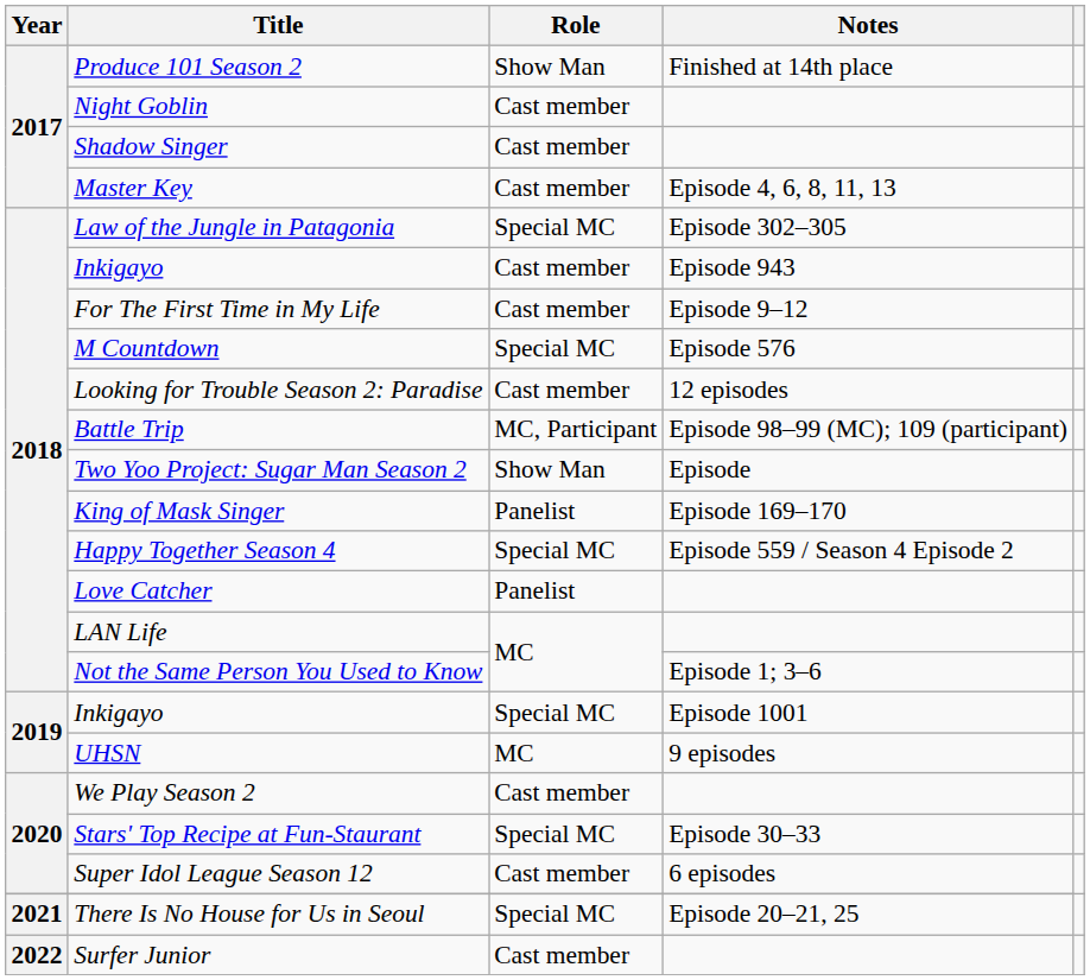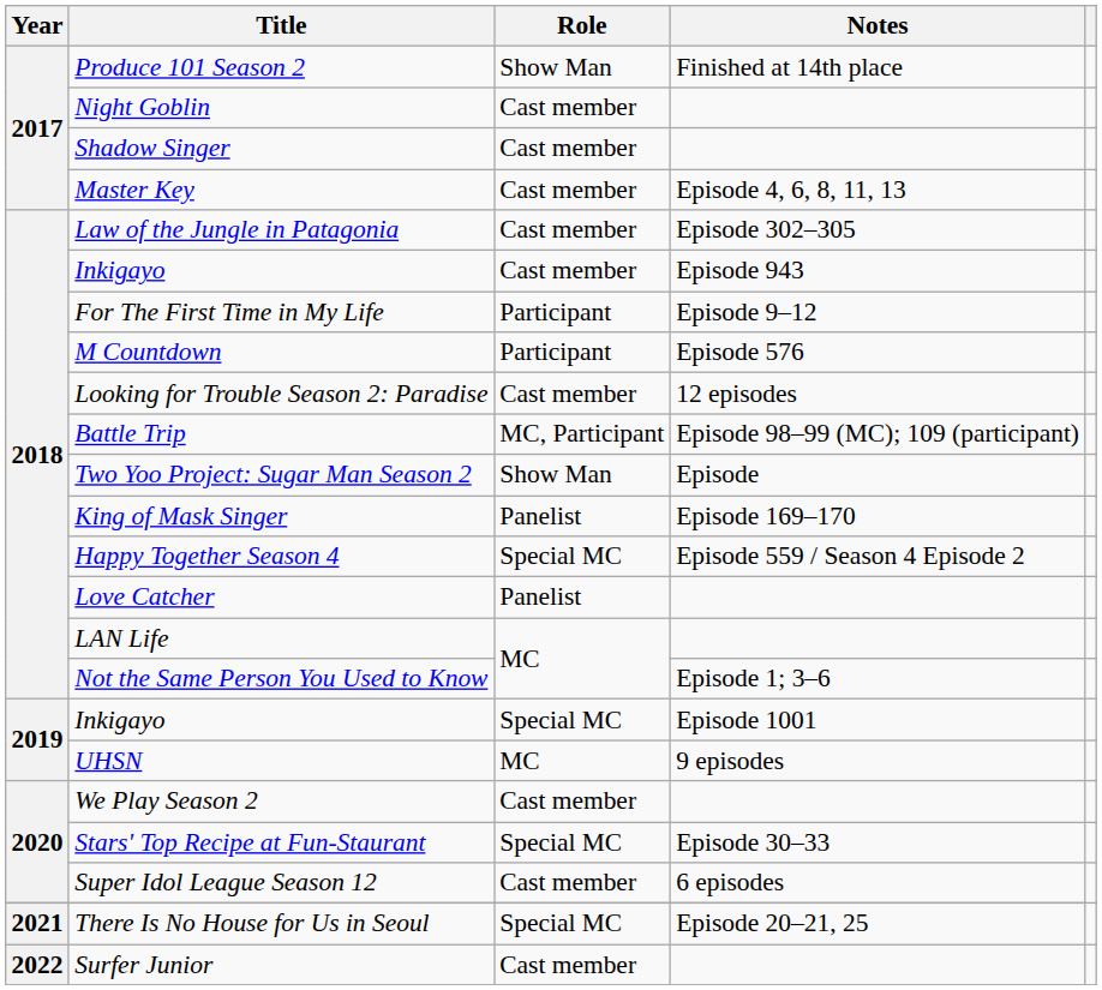Law of the Jungle in Patagonia | Role: Special MC -> Cast member
For The First Time in My Life | Role: Cast member -> Participant
M Countdown | Role: Special MC -> Participant
